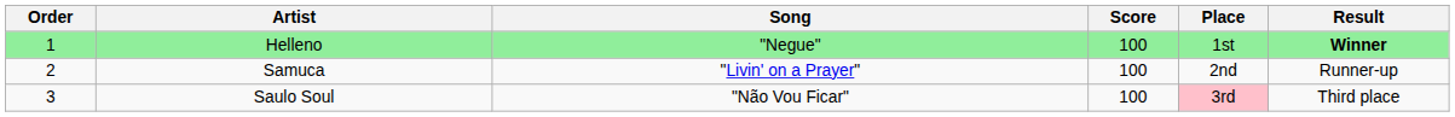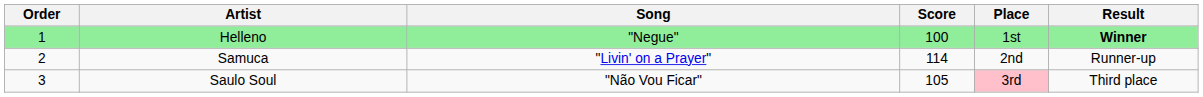Samuca | Score: 100 -> 114
Saulo Soul | Score: 100 -> 105
